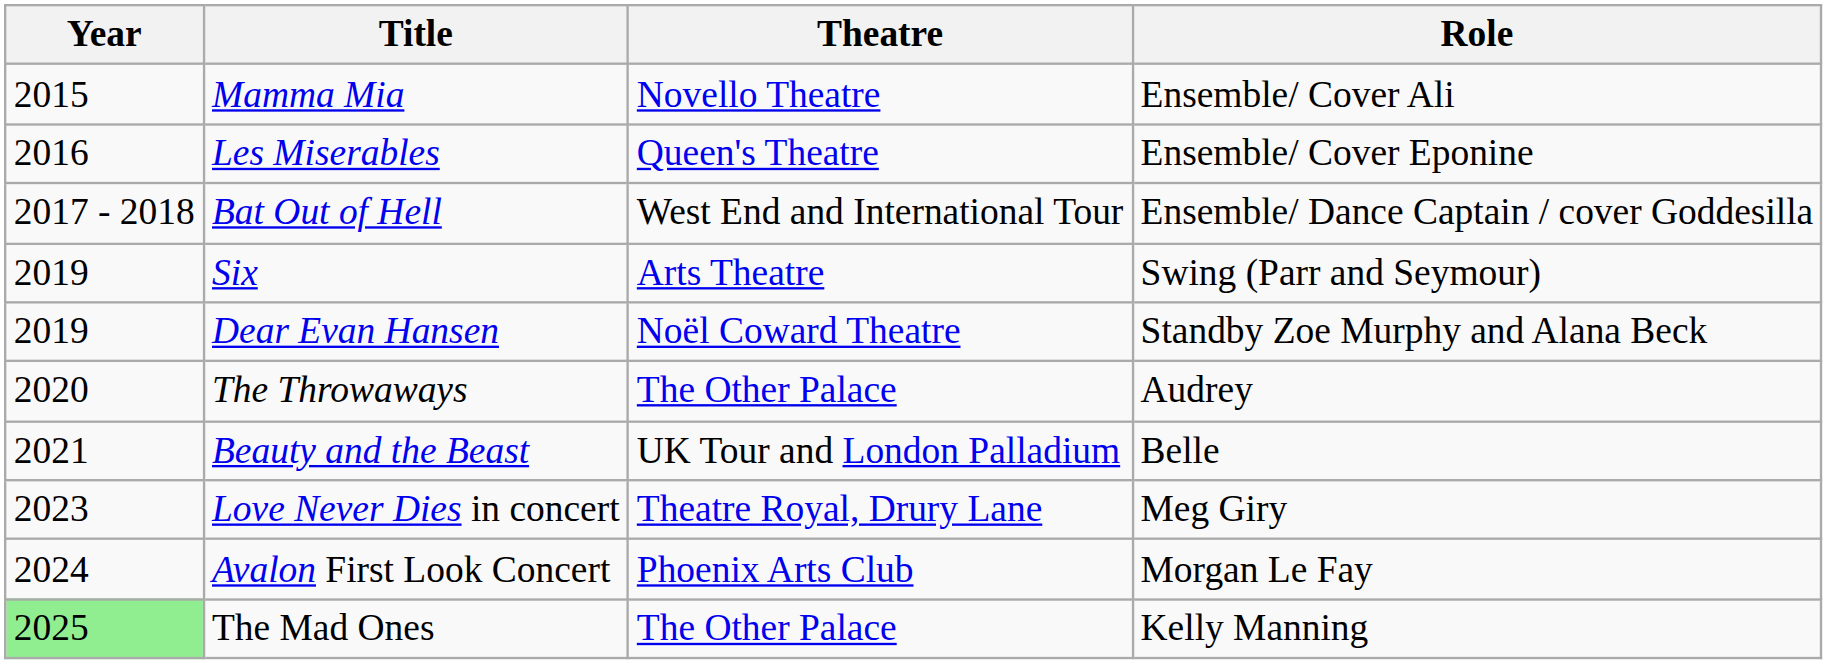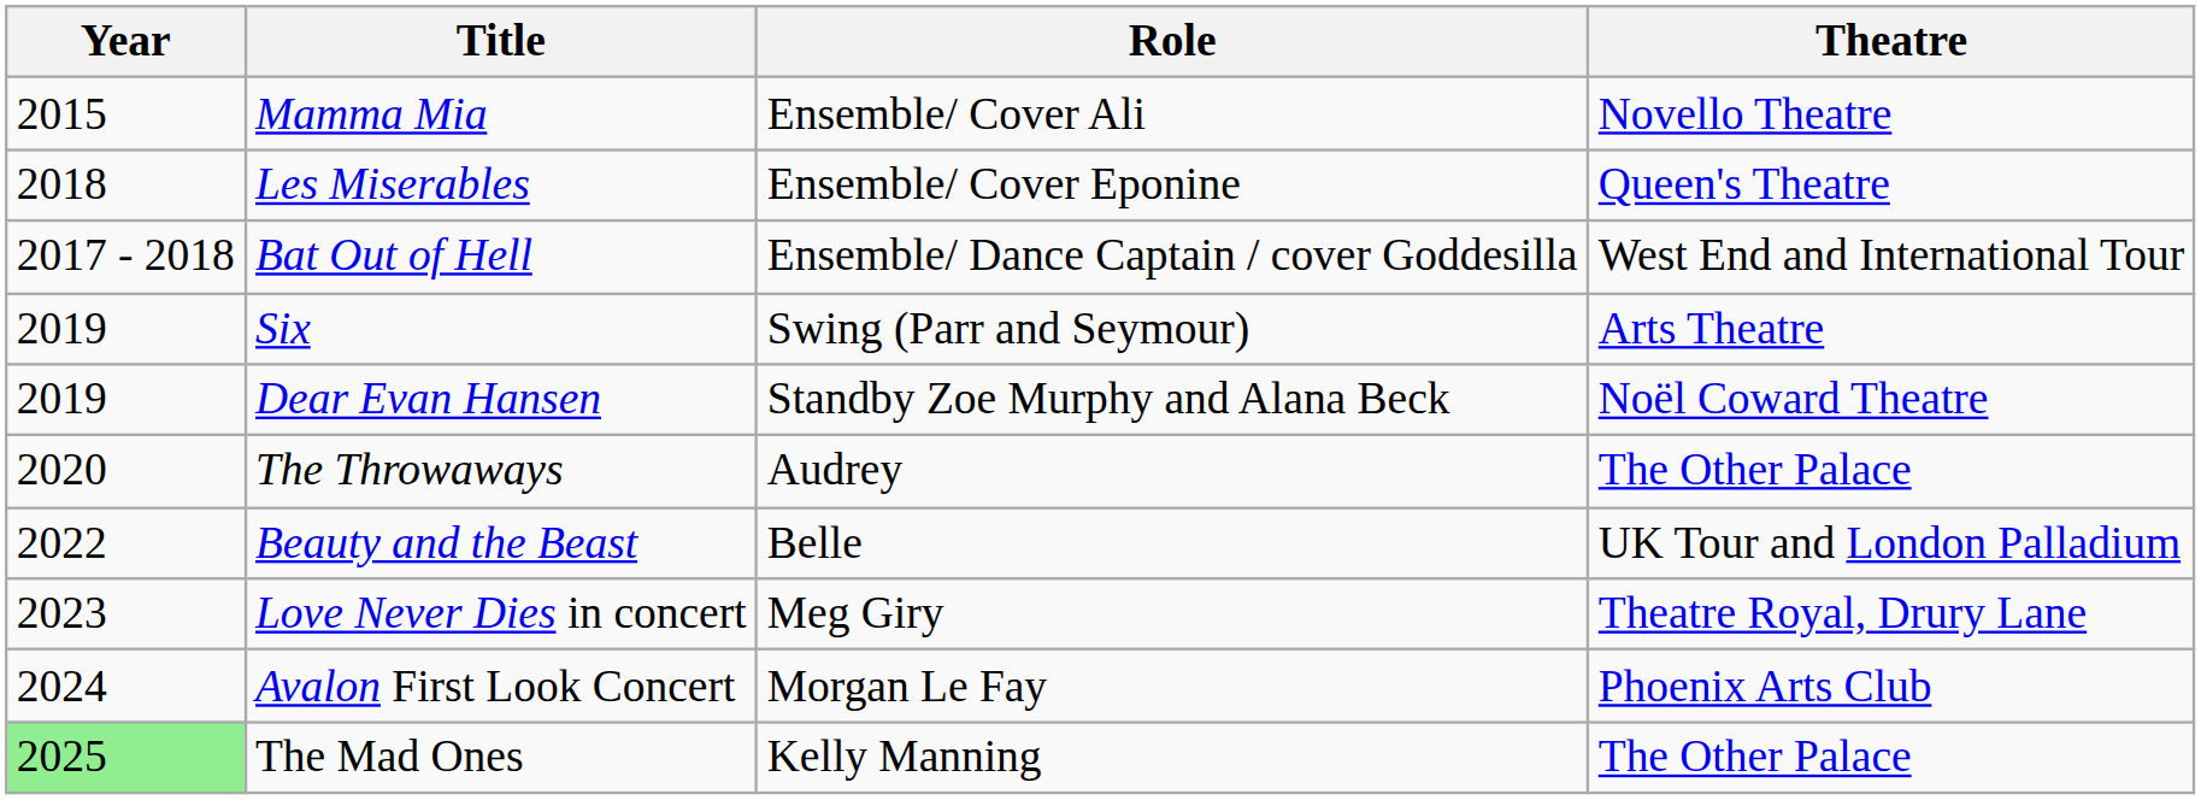columns swapped: Role <-> Theatre
Les Miserables | Year: 2016 -> 2018
Beauty and the Beast | Year: 2021 -> 2022
